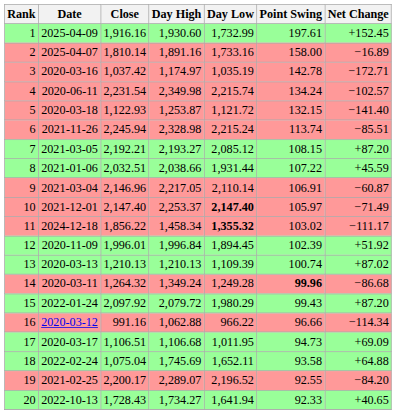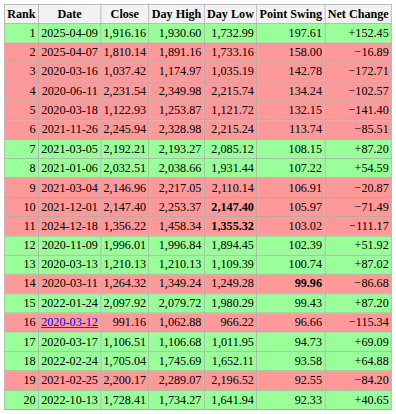8 | Net Change: +45.59 -> +54.59
9 | Net Change: −60.87 -> −20.87
11 | Close: 1,856.22 -> 1,356.22
16 | Net Change: −114.34 -> −115.34
18 | Close: 1,075.04 -> 1,705.04
20 | Close: 1,728.43 -> 1,728.41
